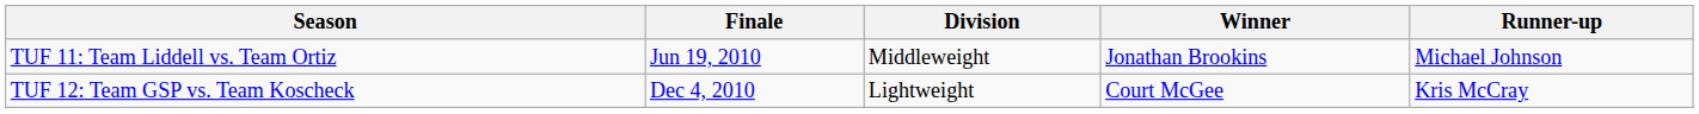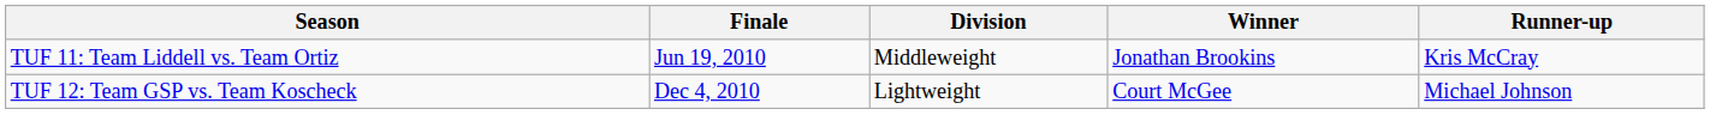TUF 11: Team Liddell vs. Team Ortiz | Runner-up: Michael Johnson -> Kris McCray
TUF 12: Team GSP vs. Team Koscheck | Runner-up: Kris McCray -> Michael Johnson
